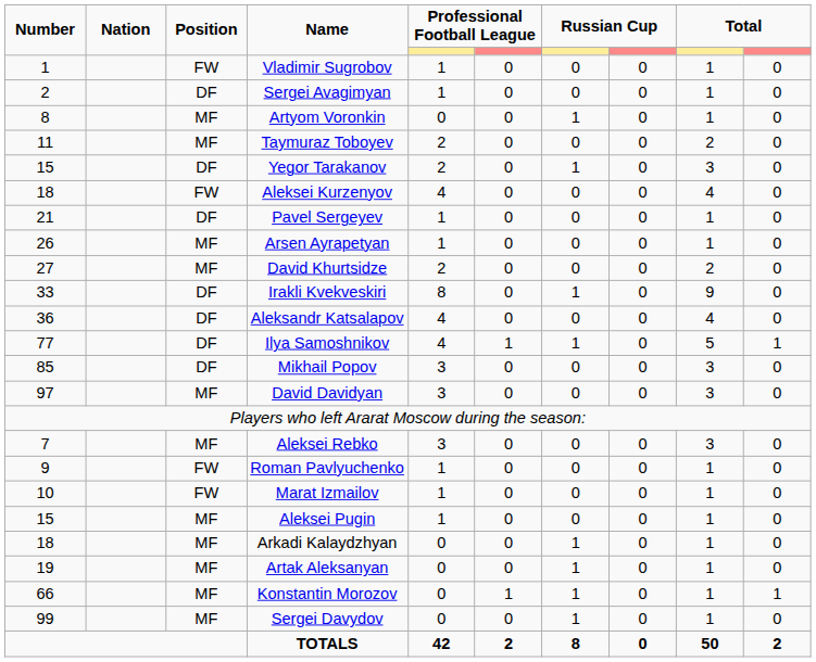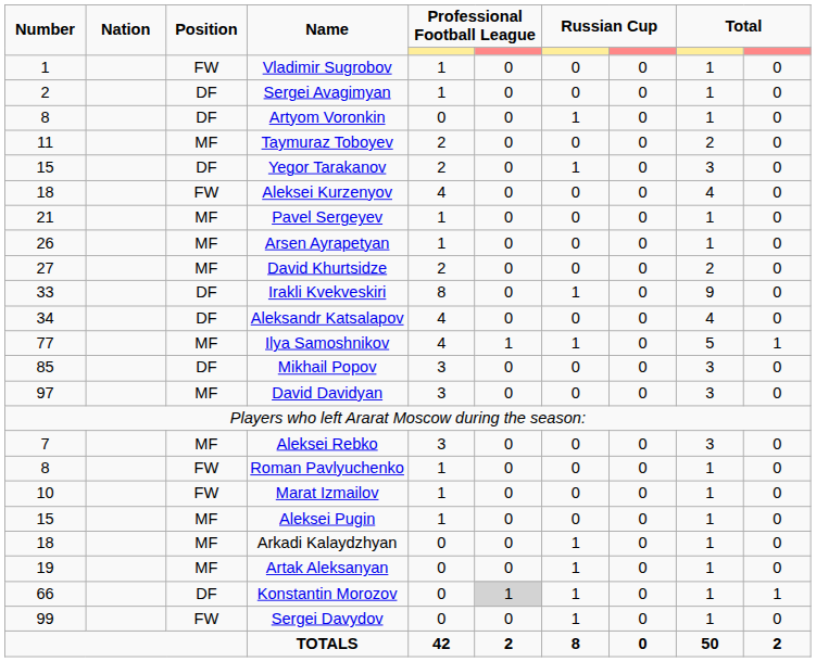Artyom Voronkin | Position: MF -> DF
Pavel Sergeyev | Position: DF -> MF
Aleksandr Katsalapov | Number: 36 -> 34
Ilya Samoshnikov | Position: DF -> MF
Roman Pavlyuchenko | Number: 9 -> 8
Konstantin Morozov | Position: MF -> DF
Konstantin Morozov | column 6: no background -> lightgrey background
Sergei Davydov | Position: MF -> FW
